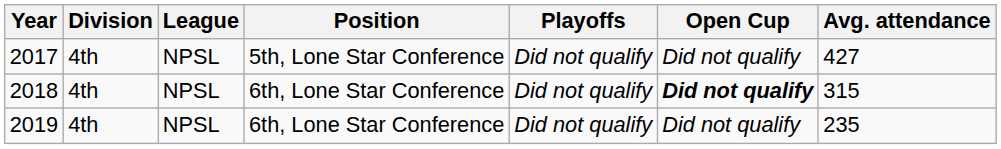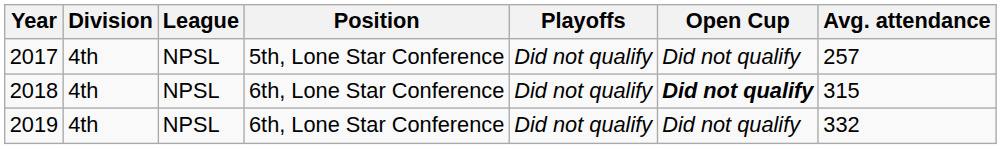2017 | Avg. attendance: 427 -> 257
2019 | Avg. attendance: 235 -> 332
